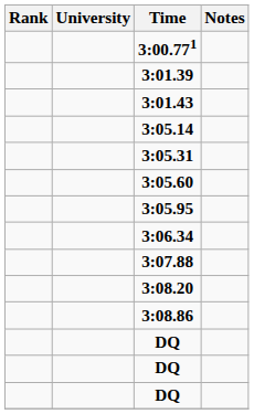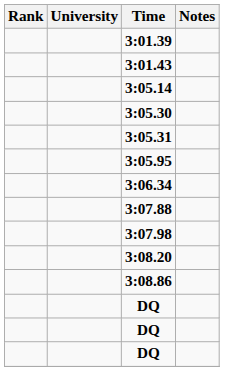- row: 3:00.771
+ row: 3:05.30
- row: 3:05.60
+ row: 3:07.98
